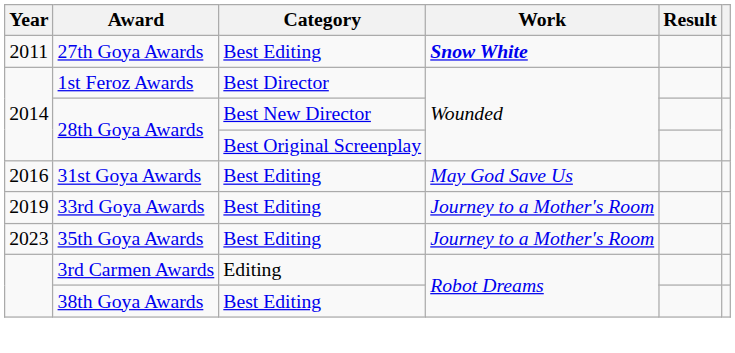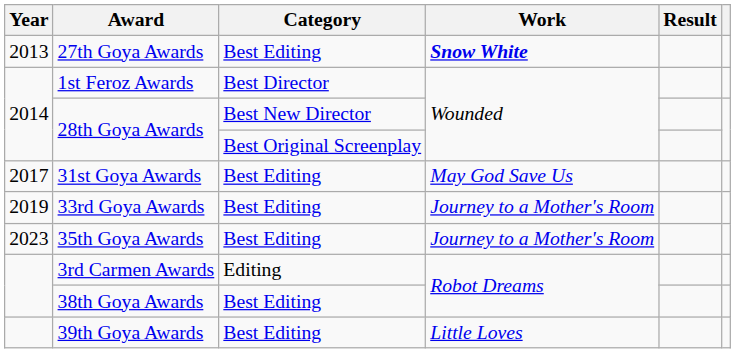27th Goya Awards | Year: 2011 -> 2013
31st Goya Awards | Year: 2016 -> 2017
+ row: 39th Goya Awards | Best Editing | Little Loves
